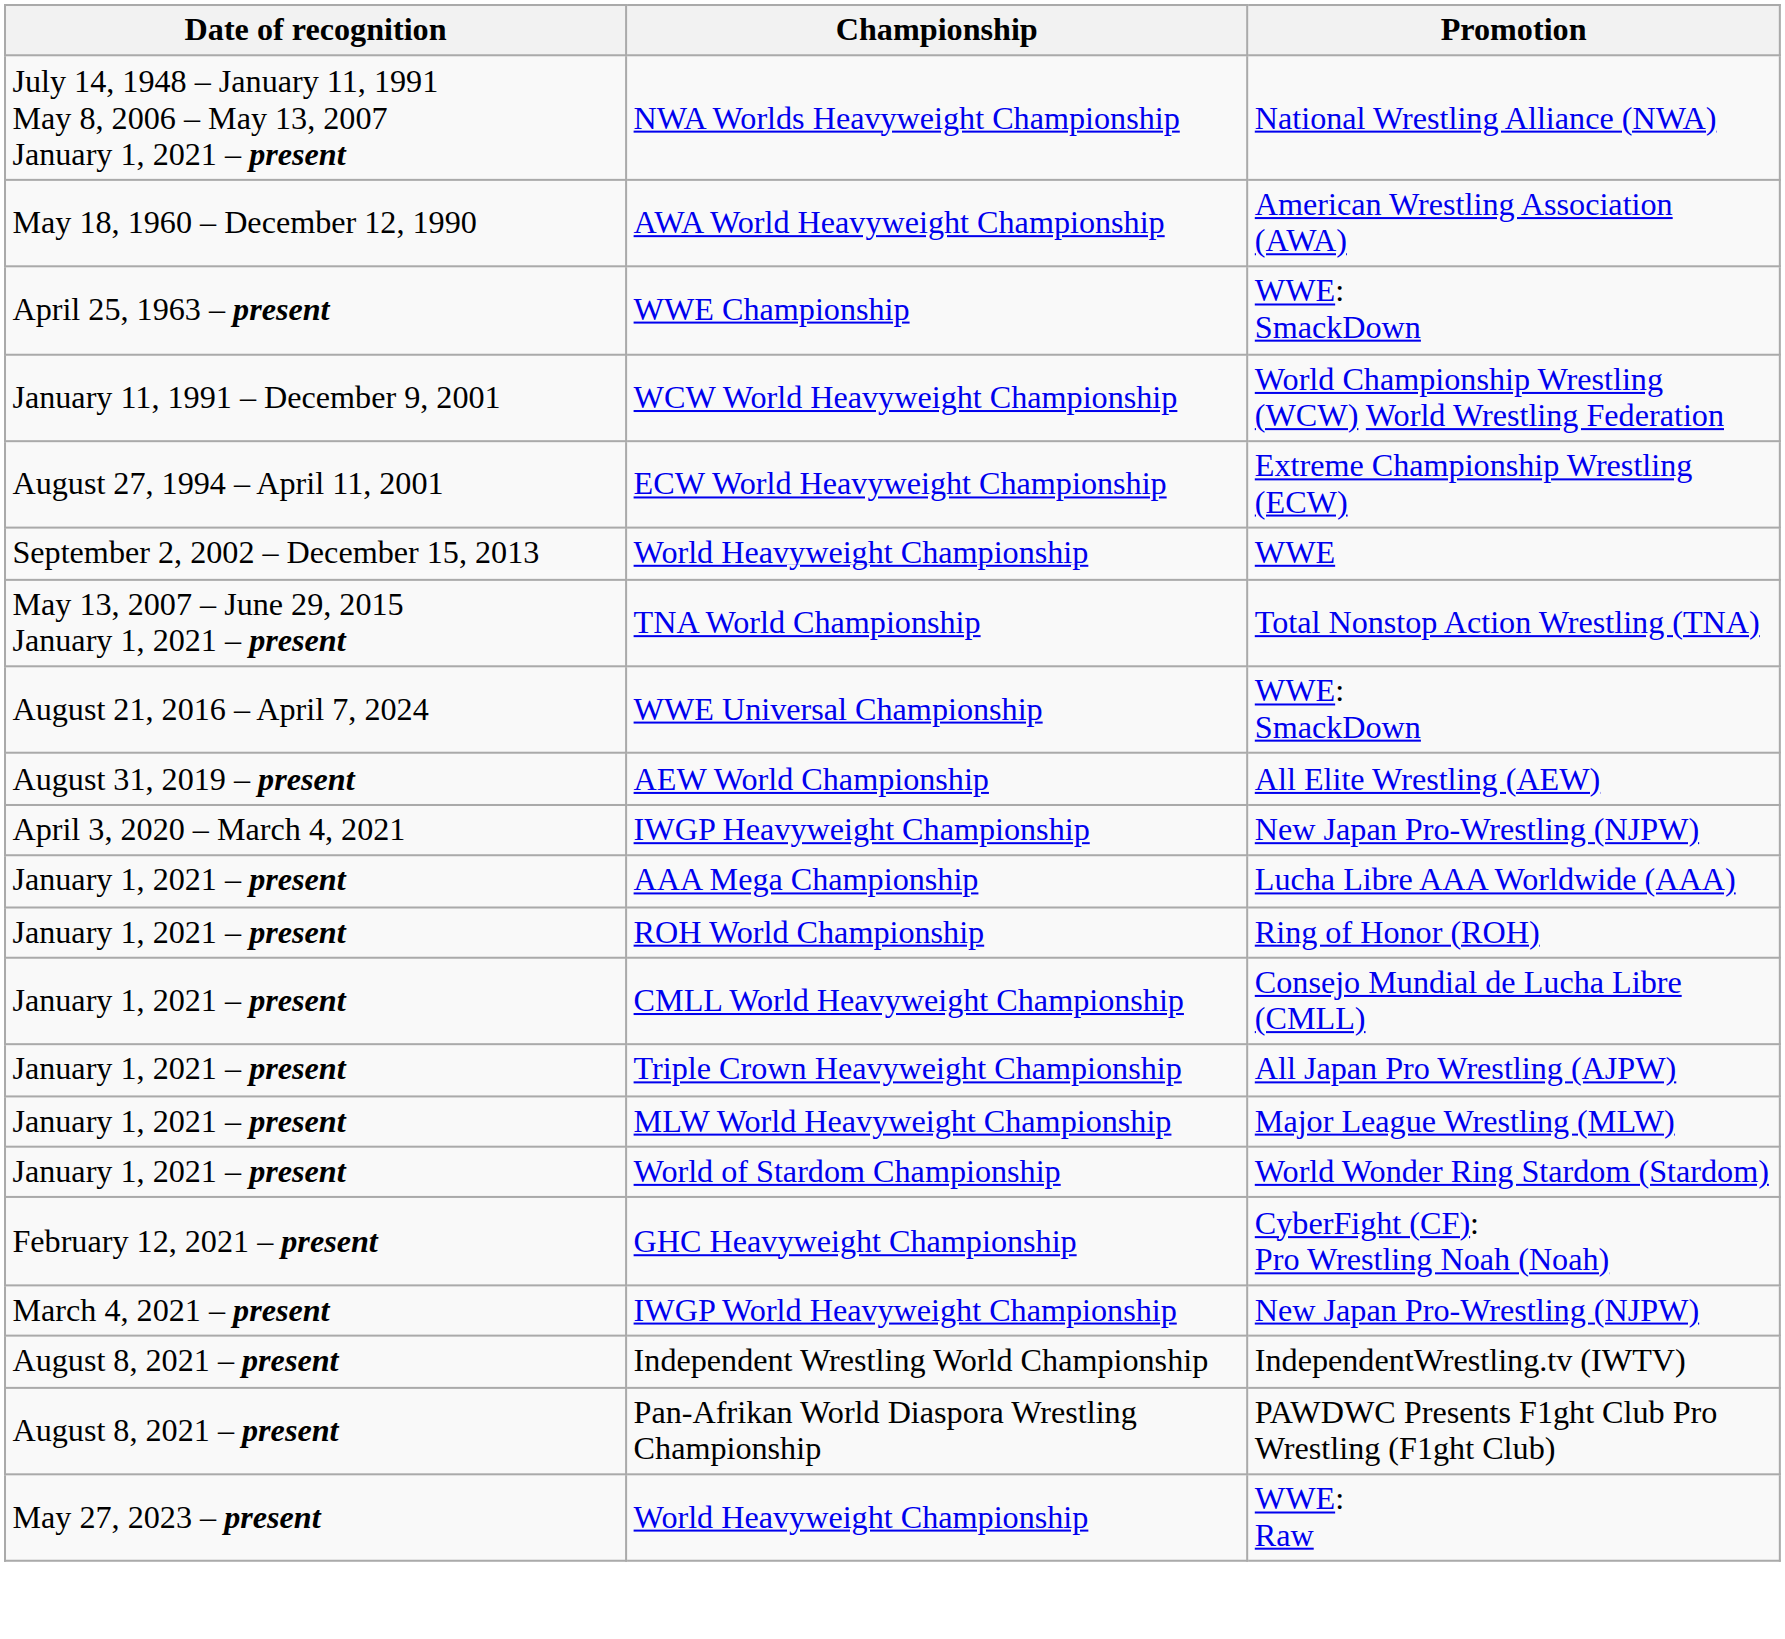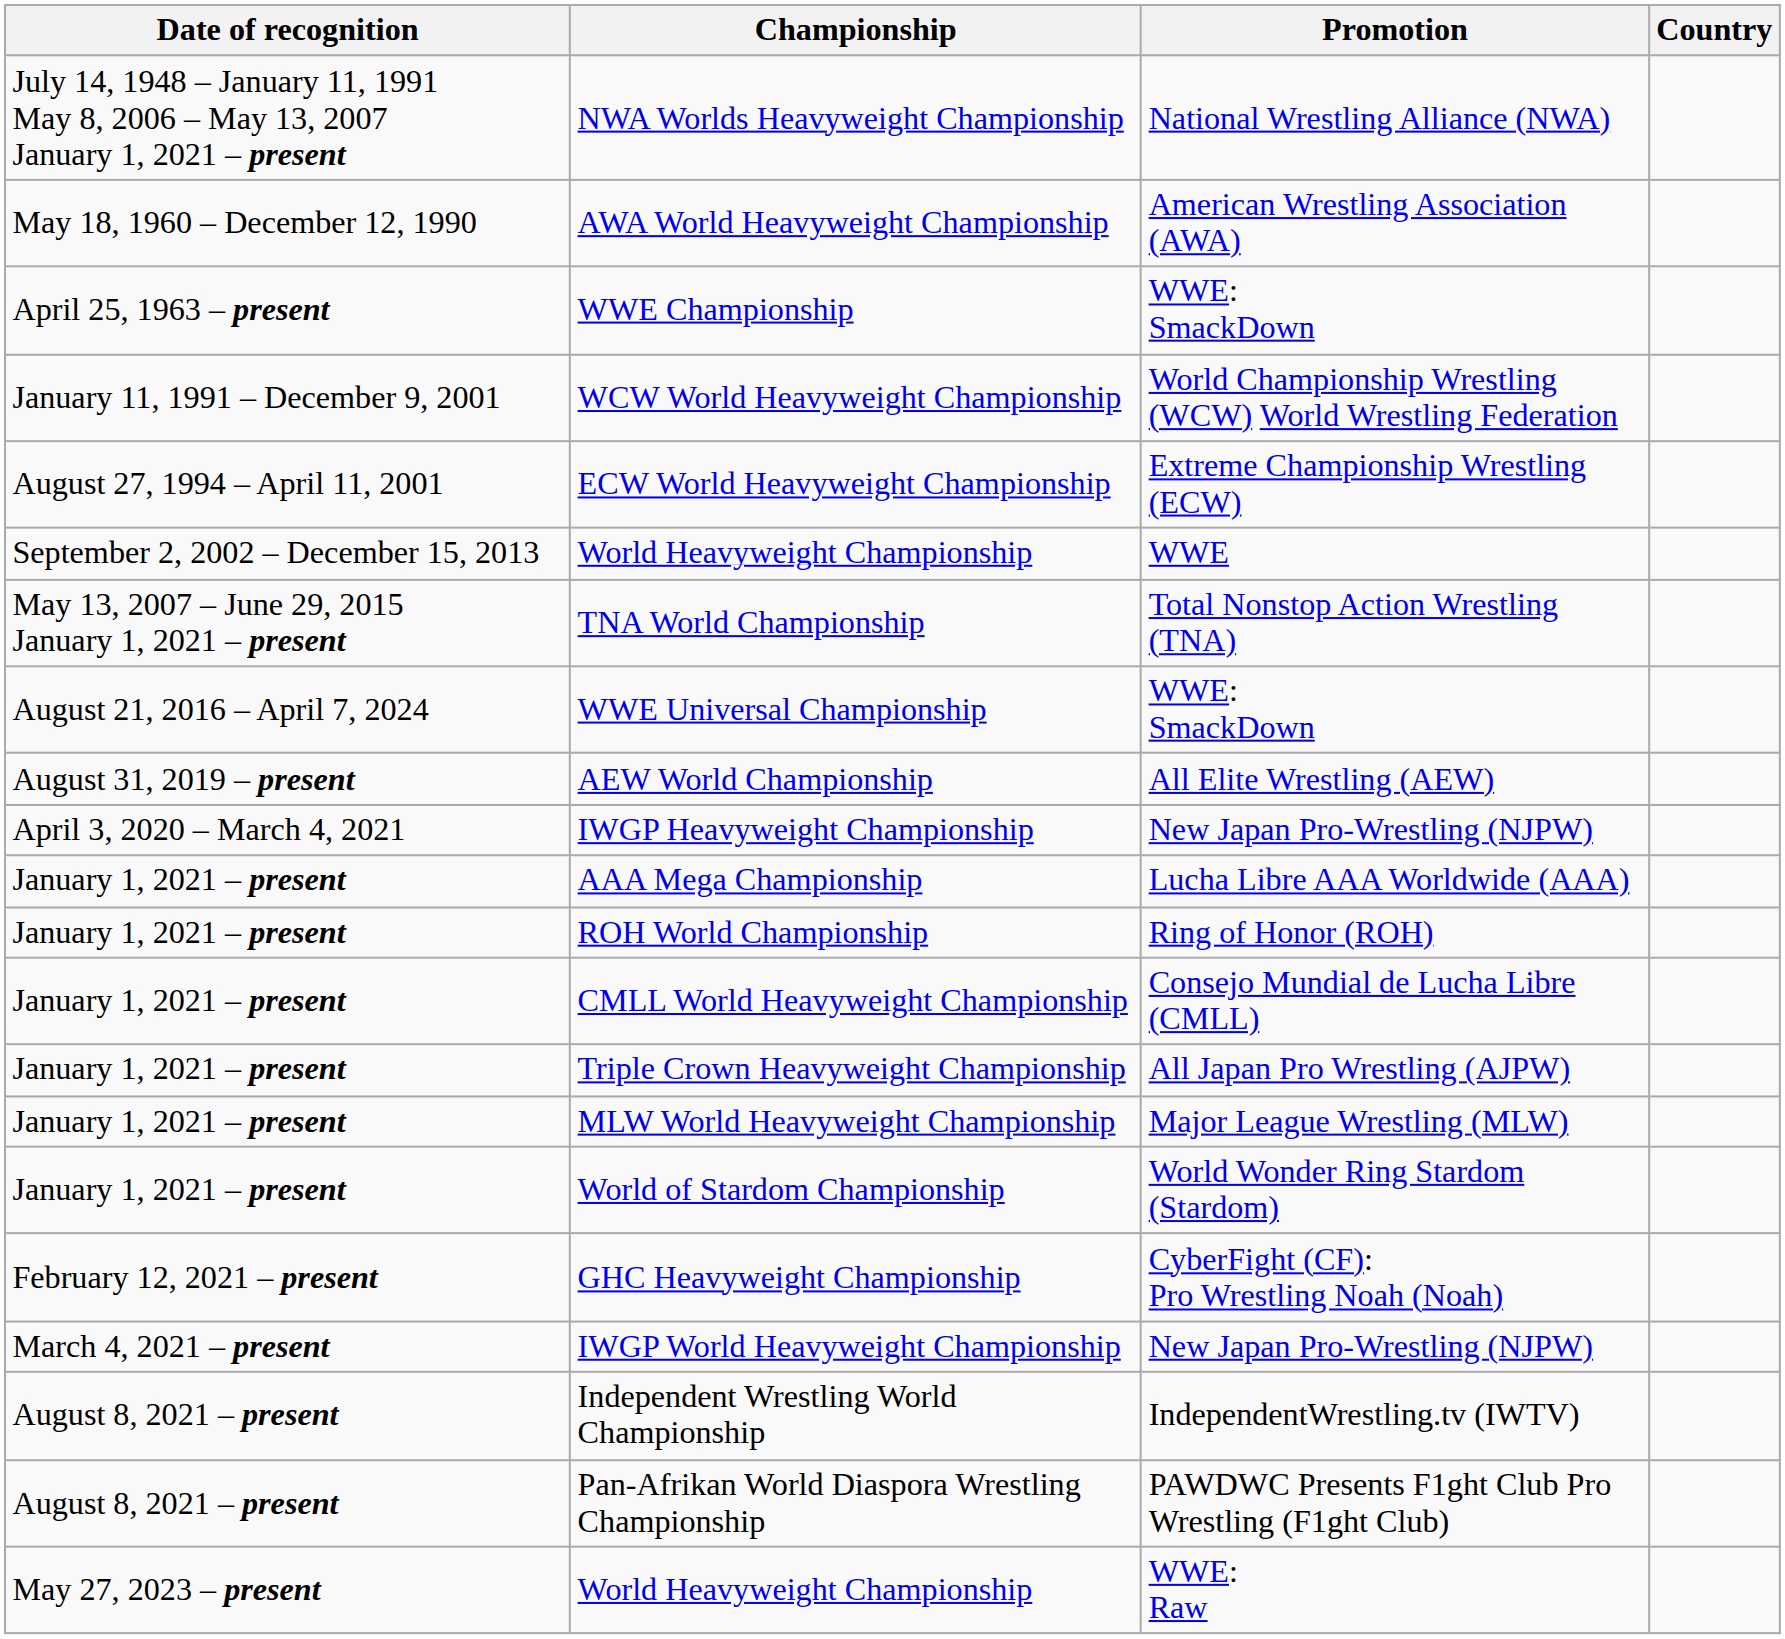+ column: Country
